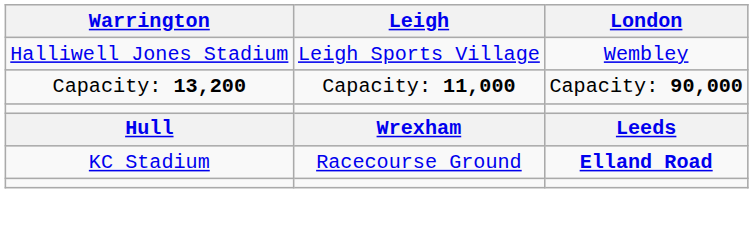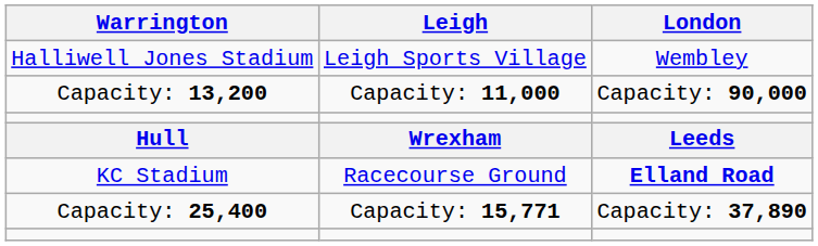+ row: Capacity: 25,400 | Capacity: 15,771 | Capacity: 37,890
